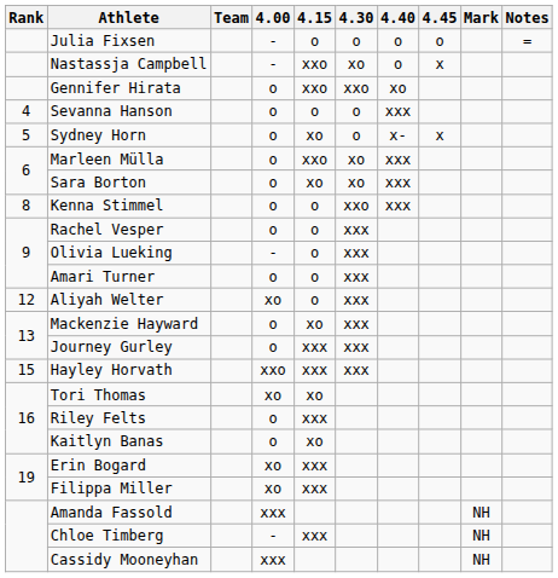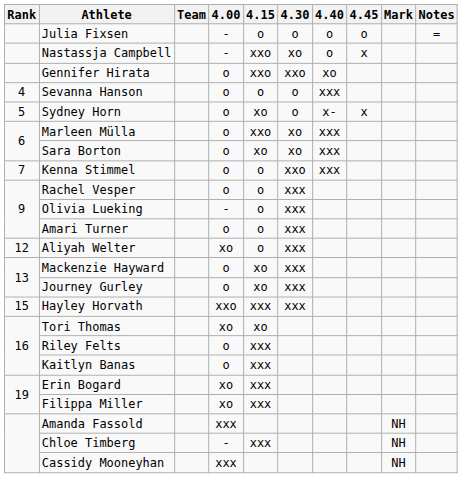Kenna Stimmel | Rank: 8 -> 7
Journey Gurley | 4.15: xxx -> xo
Kaitlyn Banas | 4.15: xo -> xxx
